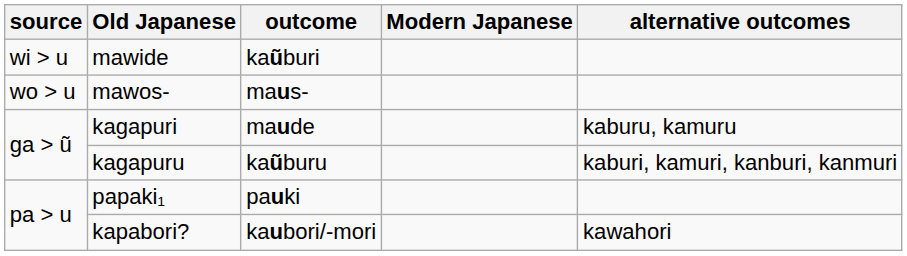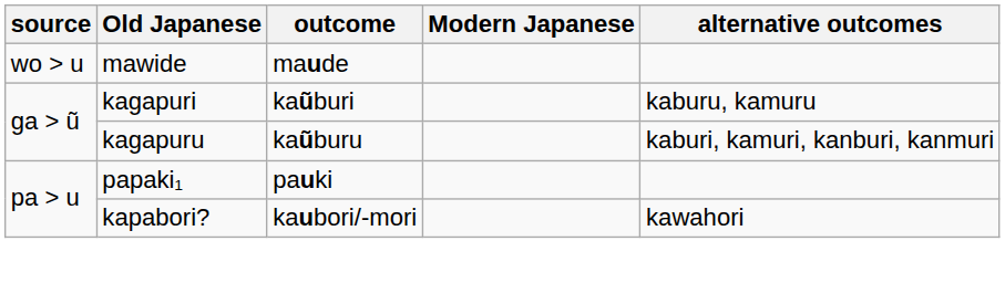mawide | source: wi > u -> wo > u
mawide | outcome: kaũburi -> maude
- row: wo > u | mawos- | maus-
kagapuri | outcome: maude -> kaũburi
